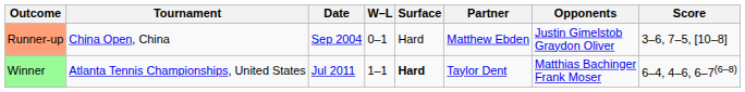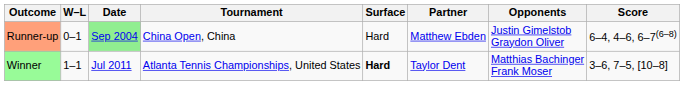columns swapped: W–L <-> Tournament
Runner-up | Date: no background -> lightgreen background
Runner-up | Score: 3–6, 7–5, [10–8] -> 6–4, 4–6, 6–7(6–8)
Winner | Score: 6–4, 4–6, 6–7(6–8) -> 3–6, 7–5, [10–8]
